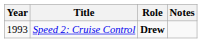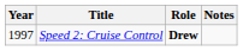Speed 2: Cruise Control | Year: 1993 -> 1997
